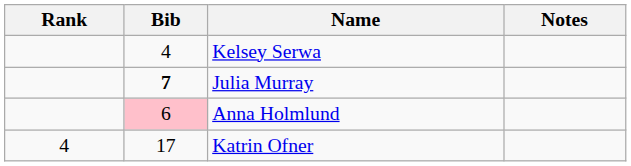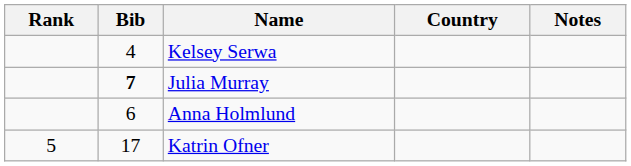+ column: Country
Anna Holmlund | Bib: pink background -> no background
Katrin Ofner | Rank: 4 -> 5
